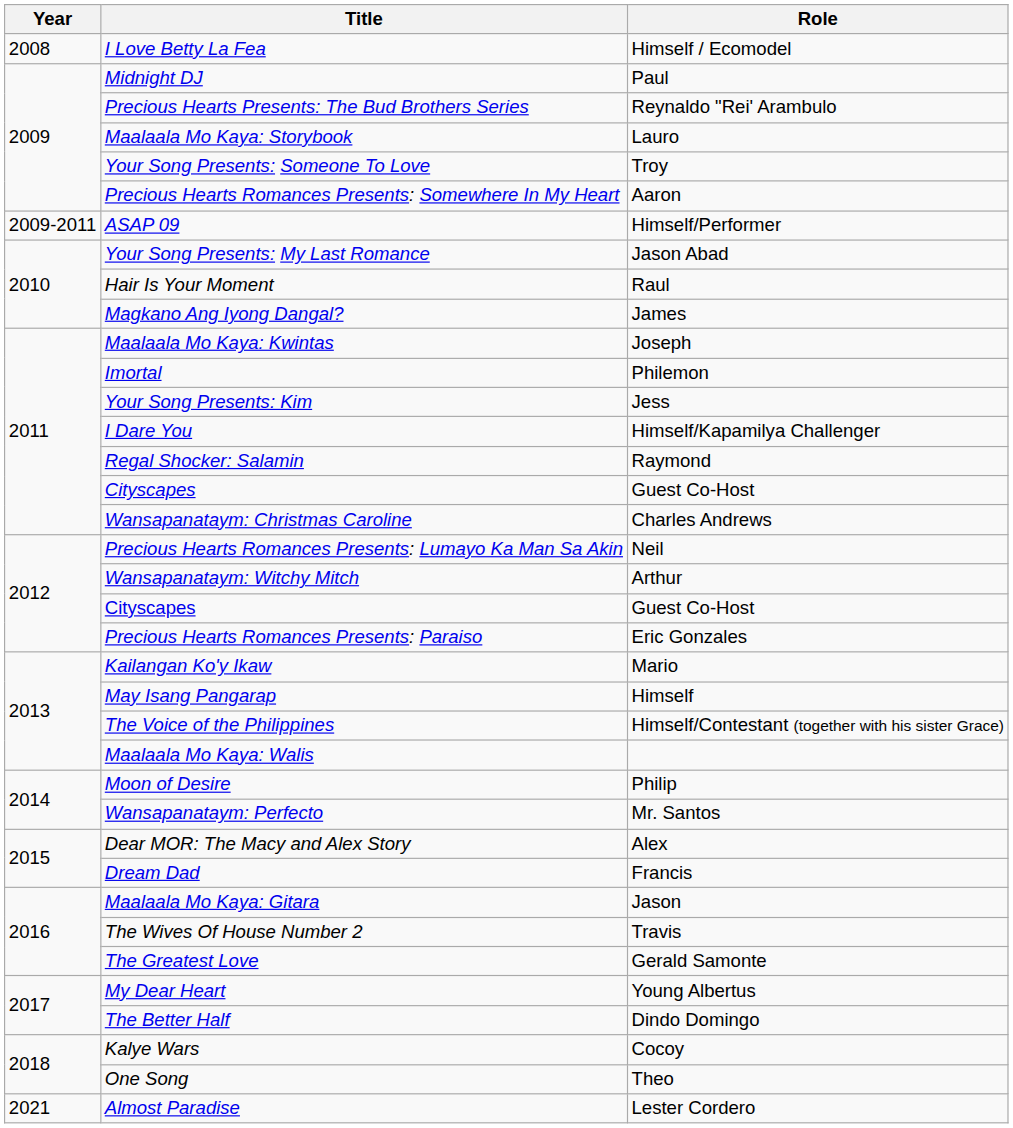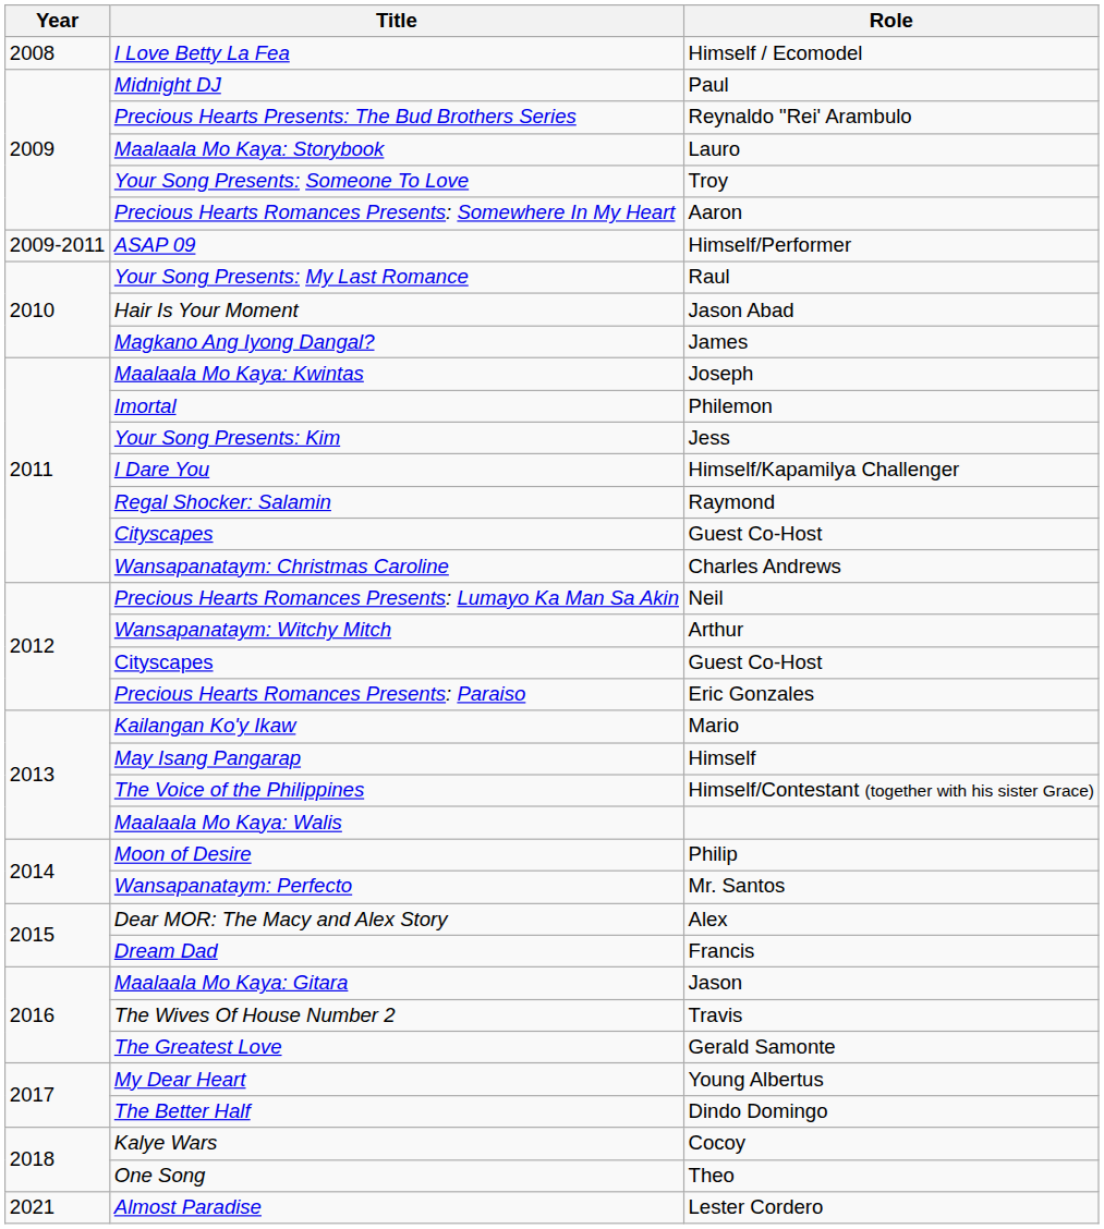Your Song Presents: My Last Romance | Role: Jason Abad -> Raul
Hair Is Your Moment | Role: Raul -> Jason Abad
